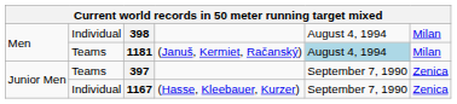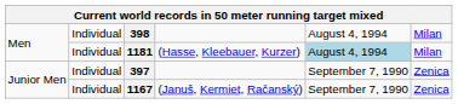1181 | column 2: Teams -> Individual
1181 | column 4: (Januš, Kermiet, Račanský) -> (Hasse, Kleebauer, Kurzer)
397 | column 2: Teams -> Individual
1167 | column 4: (Hasse, Kleebauer, Kurzer) -> (Januš, Kermiet, Račanský)
